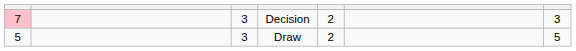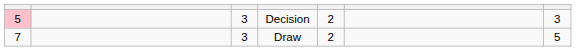Decision | column 1: 7 -> 5
Draw | column 1: 5 -> 7
